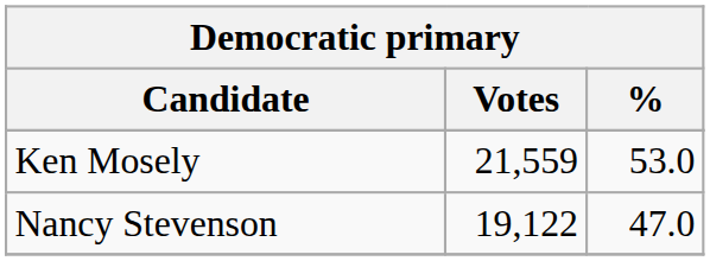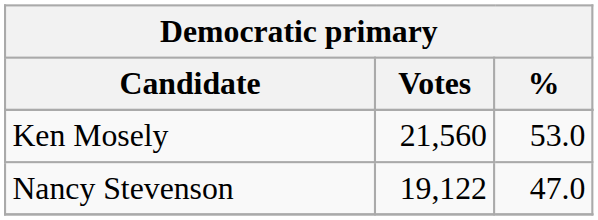Ken Mosely | Votes: 21,559 -> 21,560
